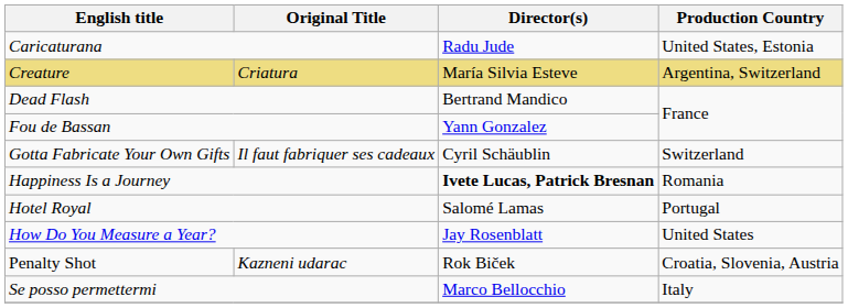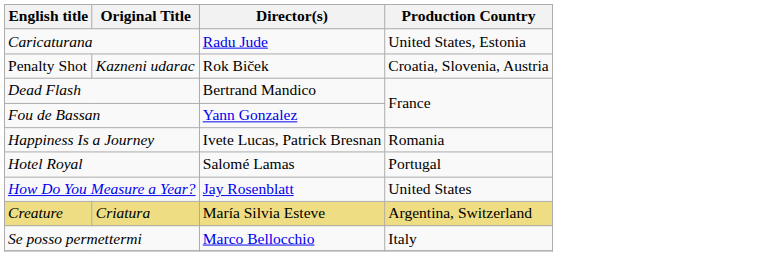rows swapped: Creature <-> Penalty Shot
- row: Gotta Fabricate Your Own Gifts | Il faut fabriquer ses cadeaux | Cyril Schäublin | Switzerland
Happiness Is a Journey | Director(s): bold -> normal
